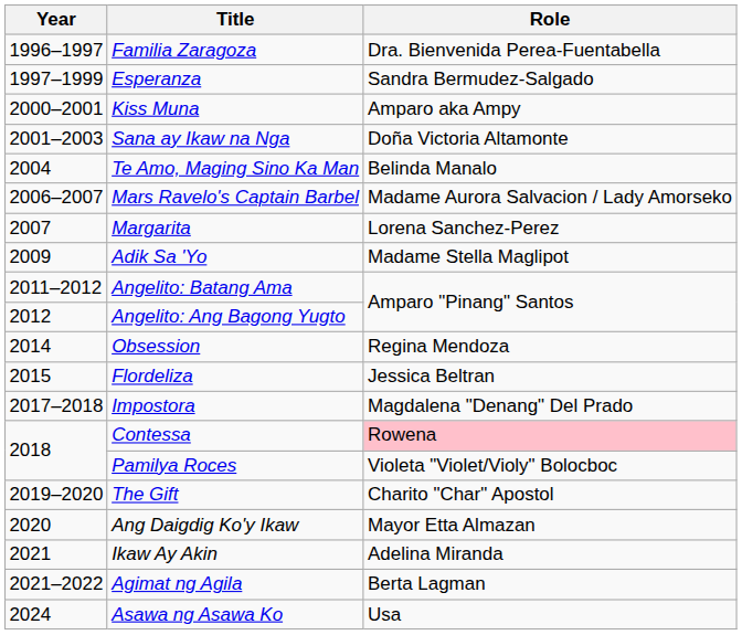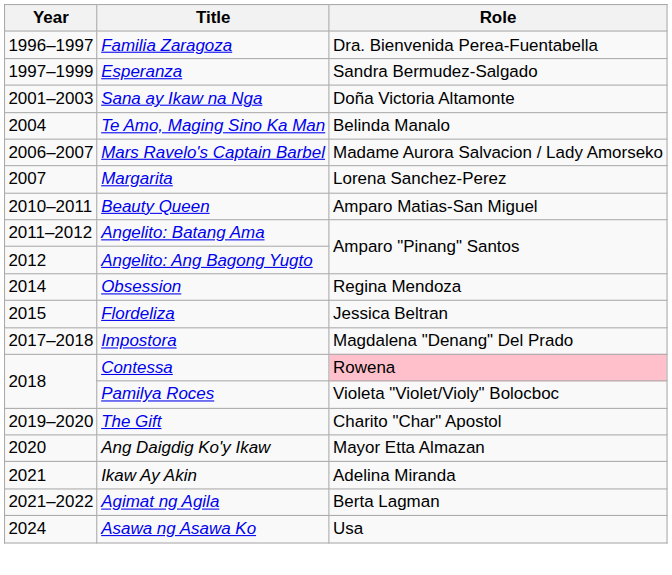- row: 2000–2001 | Kiss Muna | Amparo aka Ampy
- row: 2009 | Adik Sa 'Yo | Madame Stella Maglipot
+ row: 2010–2011 | Beauty Queen | Amparo Matias-San Miguel
